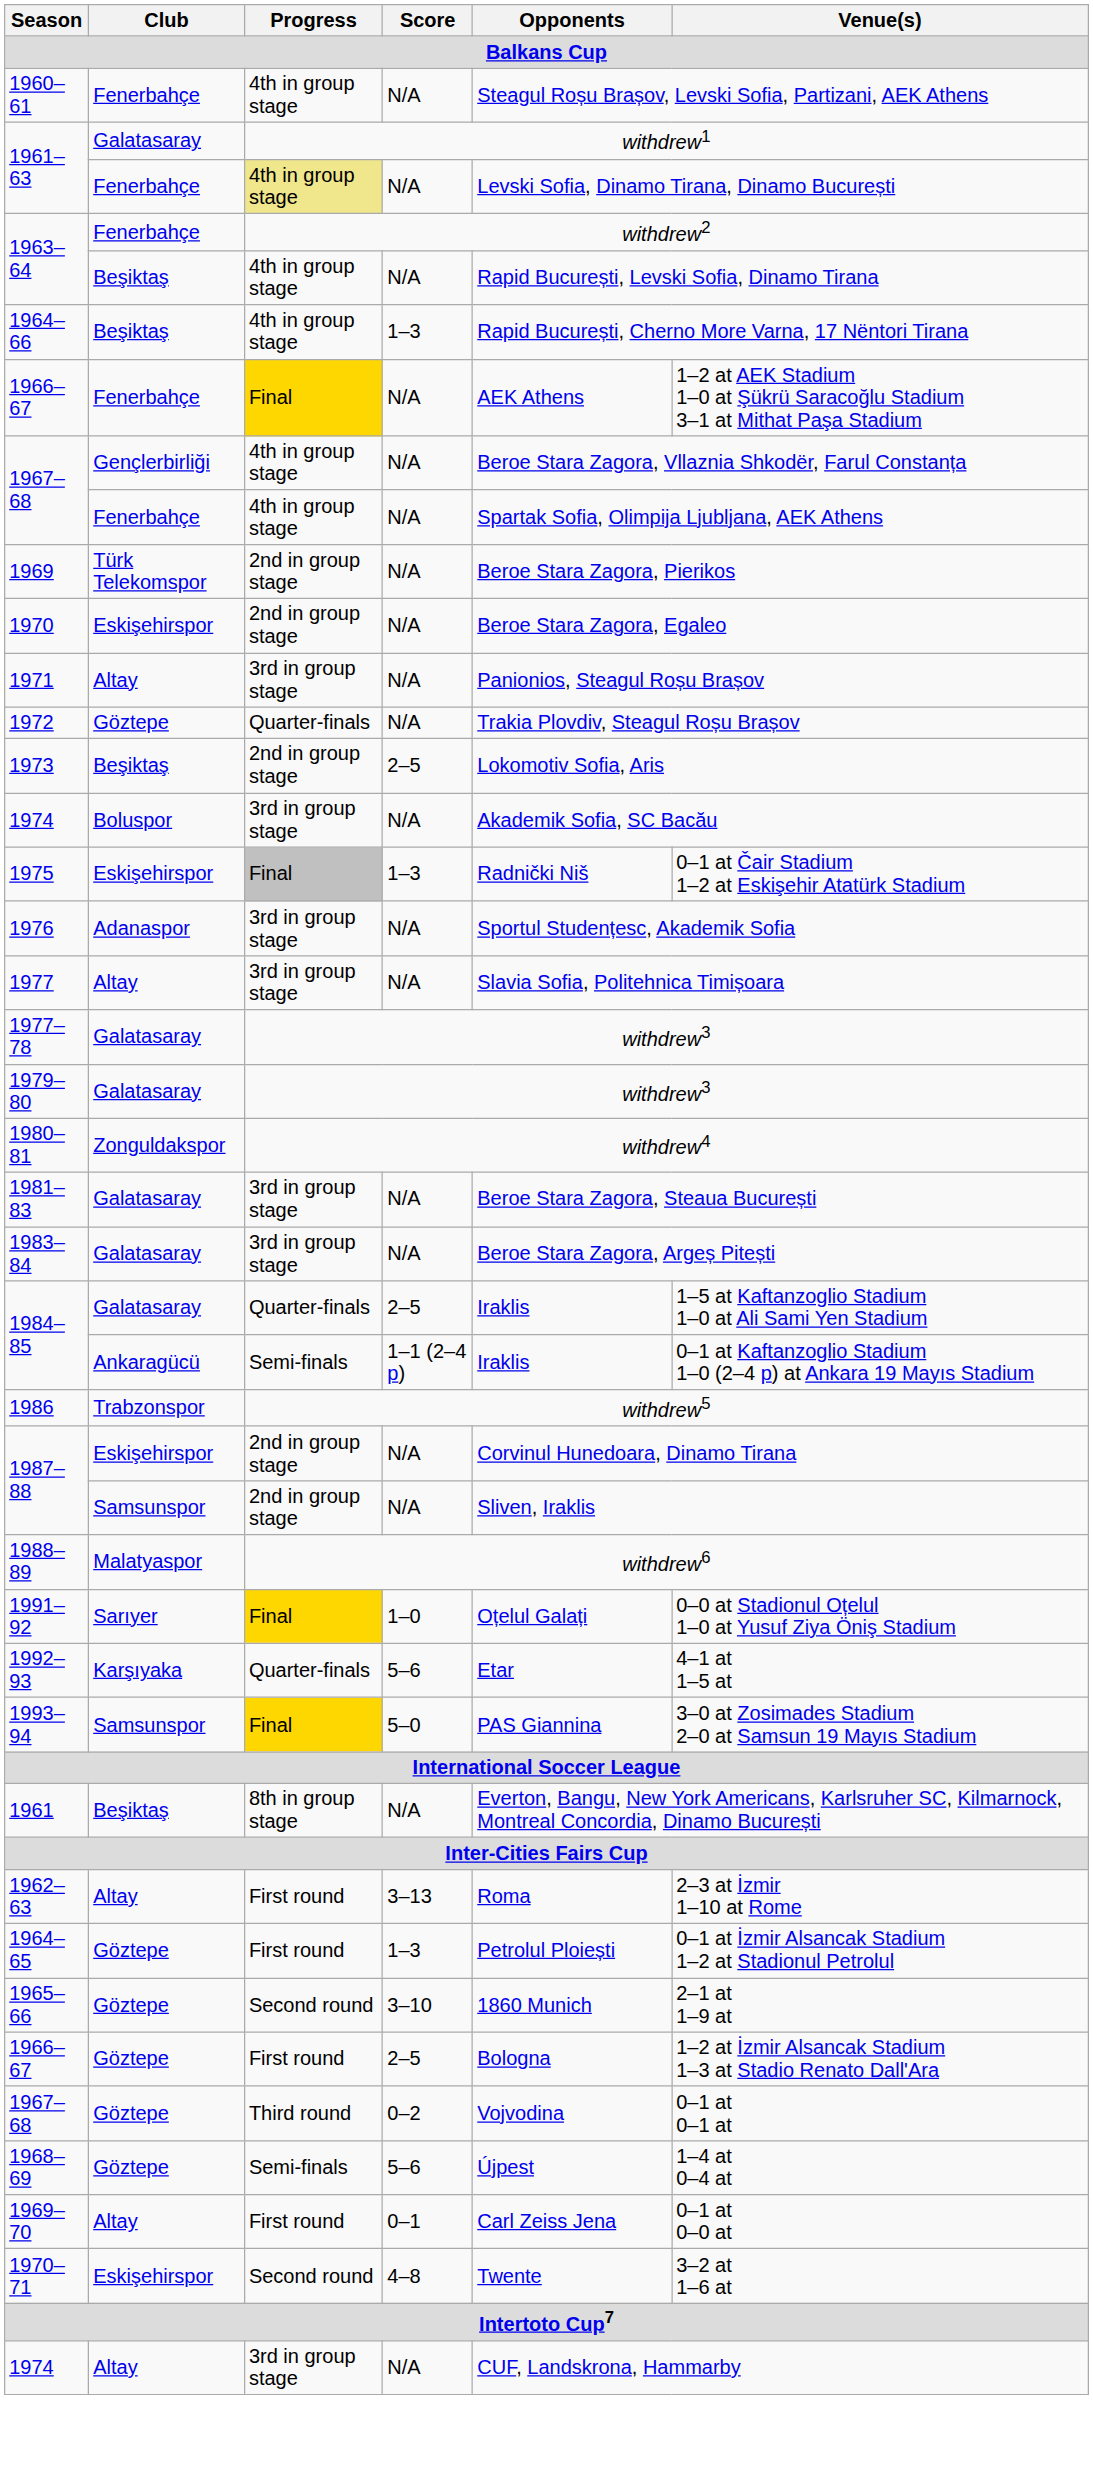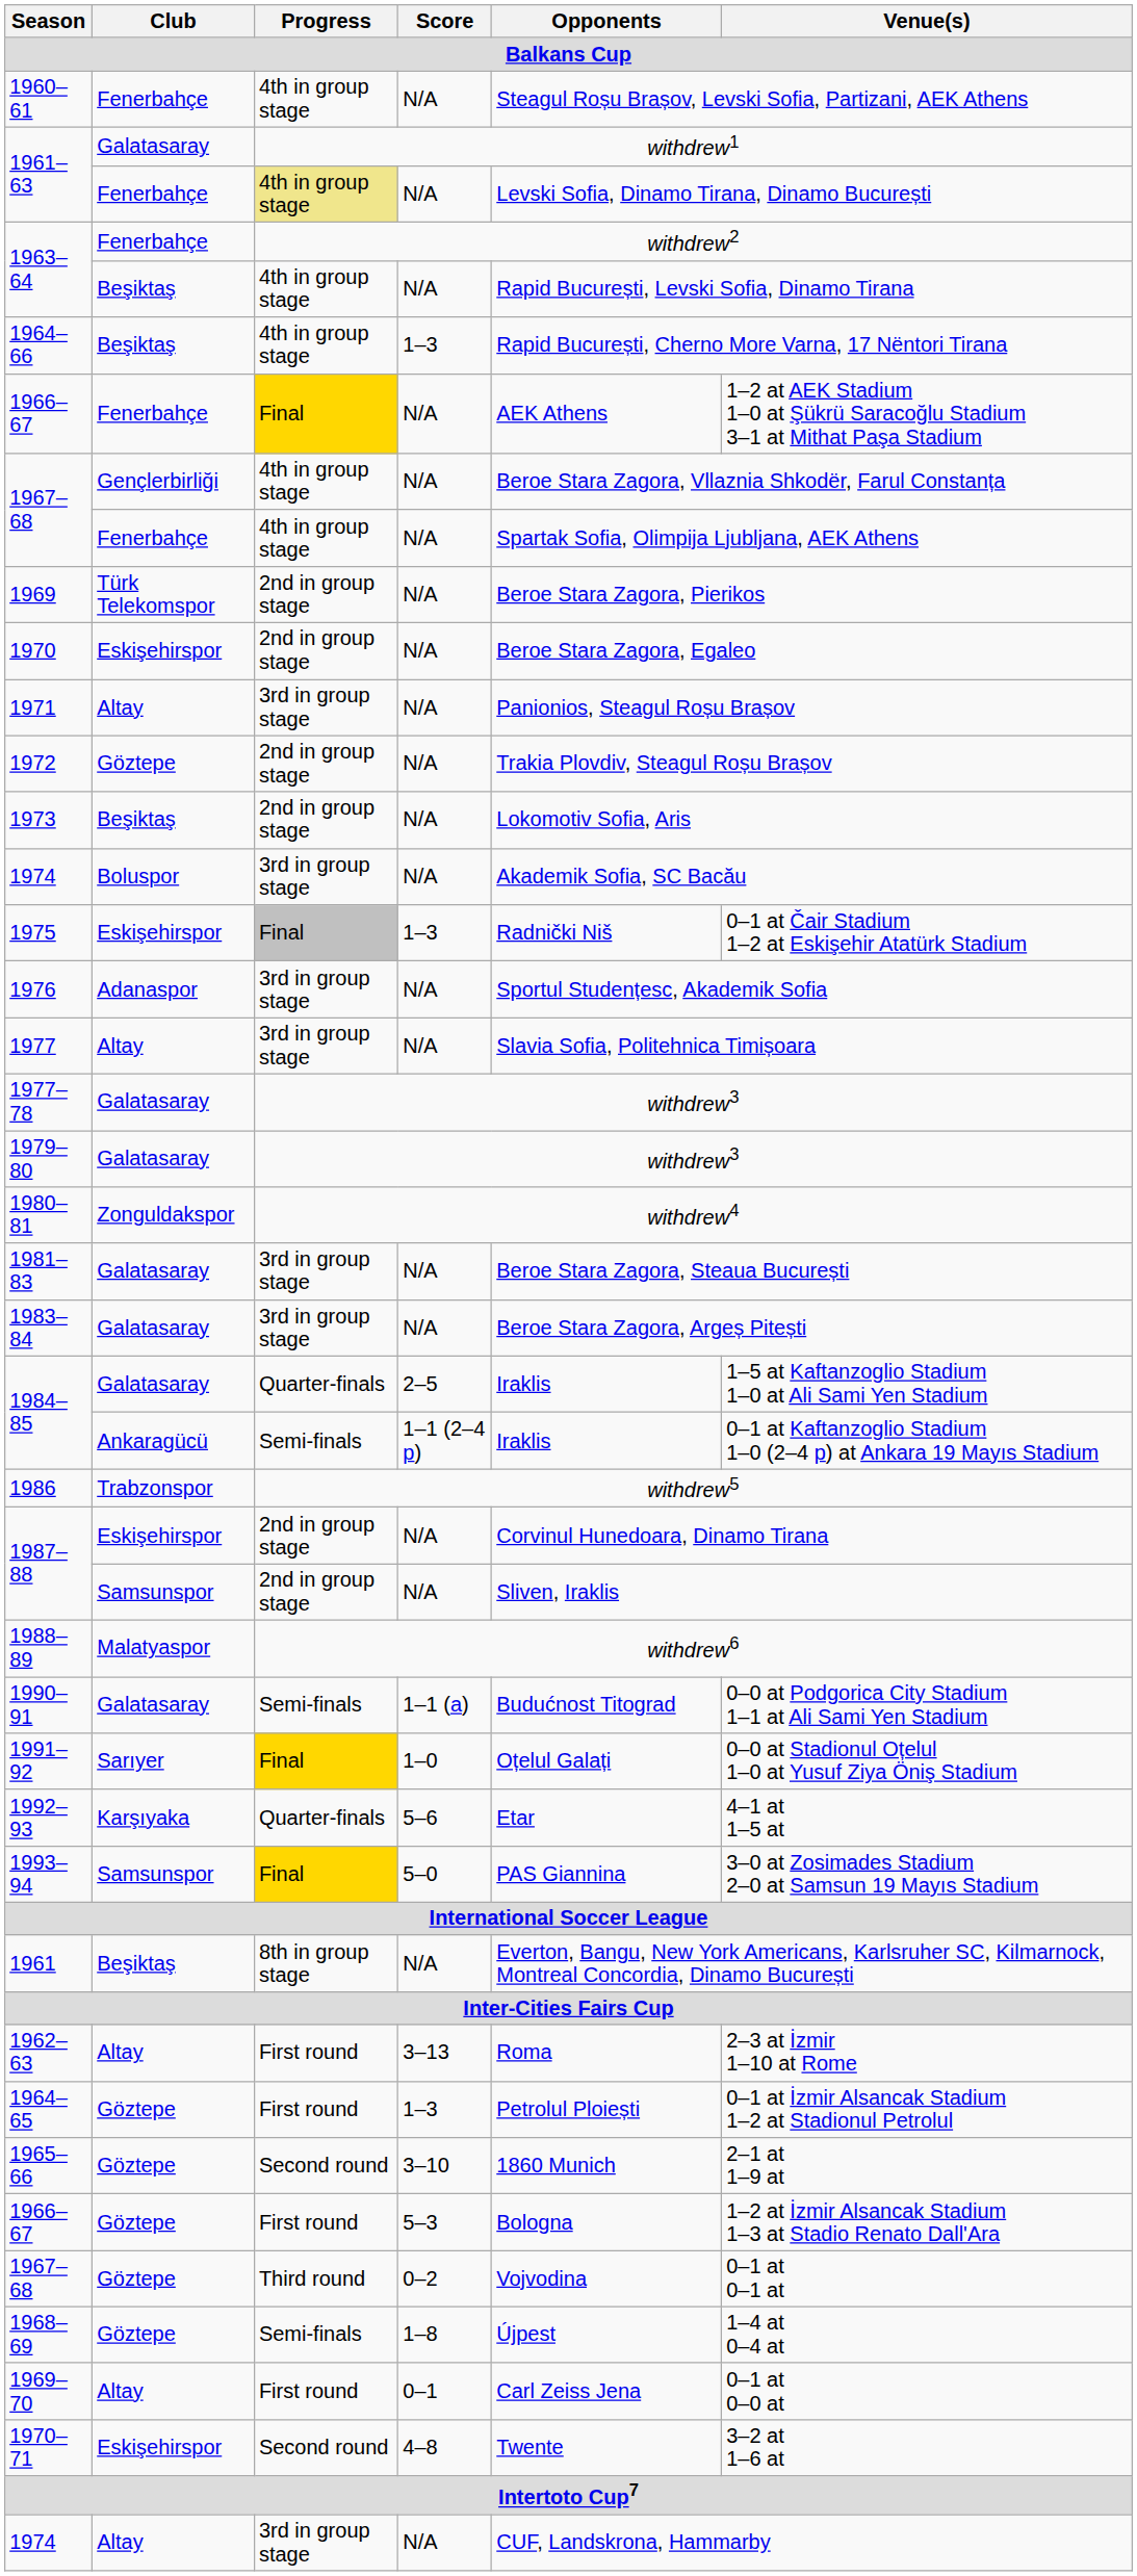1972 | Progress: Quarter-finals -> 2nd in group stage
1973 | Score: 2–5 -> N/A
+ row: 1990–91 | Galatasaray | Semi-finals | 1–1 (a) | Budućnost Titograd | 0–0 at Podgorica City Stadium 1–1 at Ali Sami Yen Stadium
1966–67 / Göztepe | Score: 2–5 -> 5–3
1968–69 | Score: 5–6 -> 1–8
